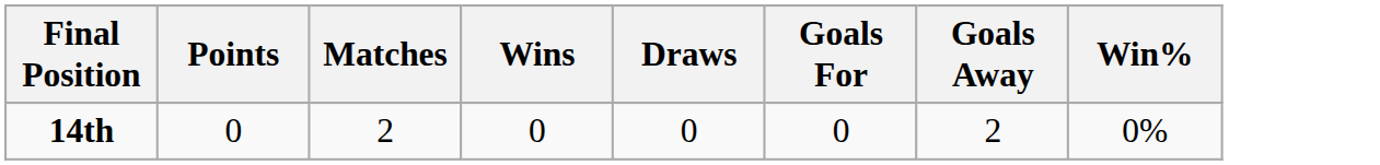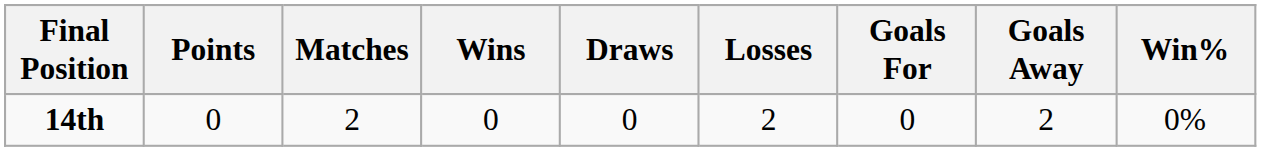+ column: Losses | 2
